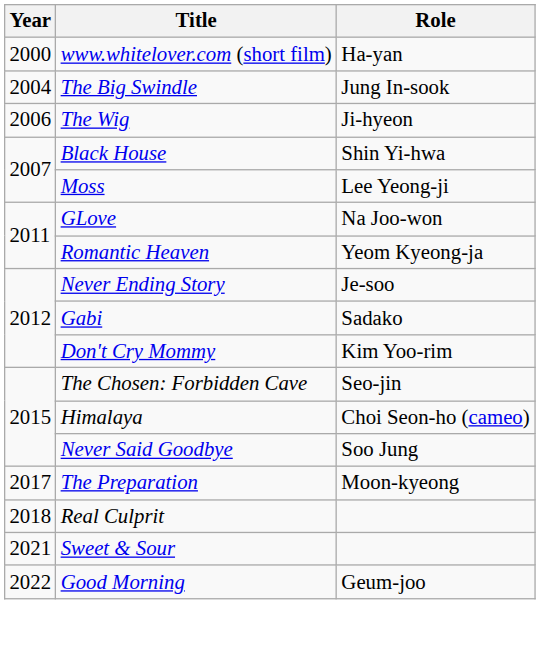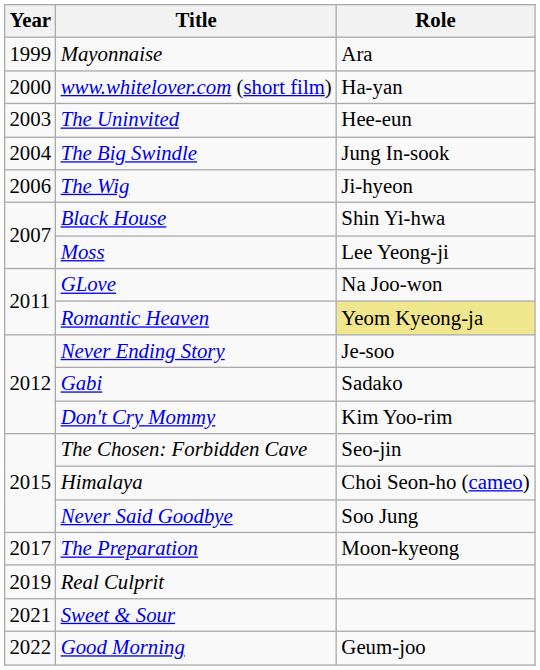+ row: 1999 | Mayonnaise | Ara
+ row: 2003 | The Uninvited | Hee-eun
Romantic Heaven | Role: no background -> khaki background
Real Culprit | Year: 2018 -> 2019
